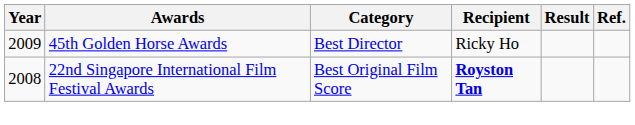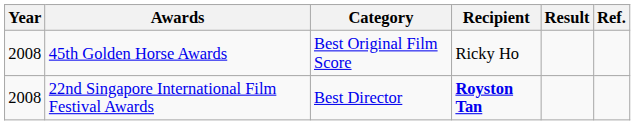45th Golden Horse Awards | Year: 2009 -> 2008
45th Golden Horse Awards | Category: Best Director -> Best Original Film Score
22nd Singapore International Film Festival Awards | Category: Best Original Film Score -> Best Director
